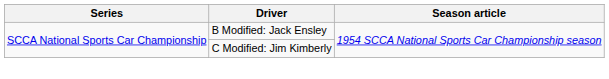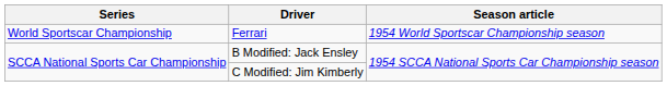+ row: World Sportscar Championship | Ferrari | 1954 World Sportscar Championship season
